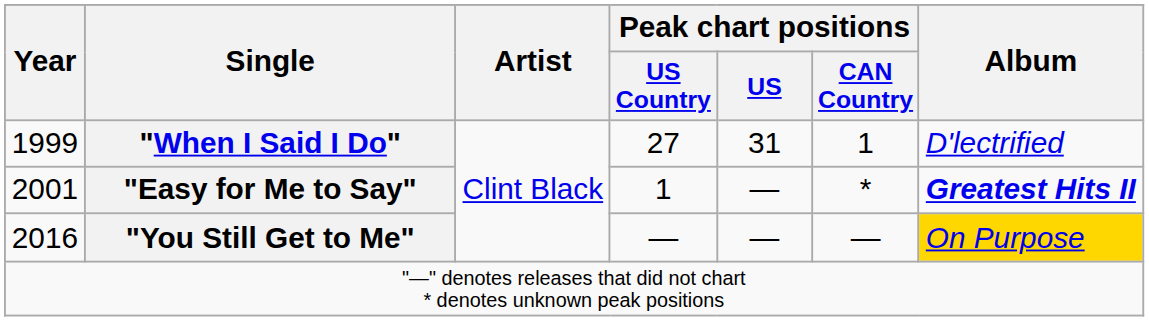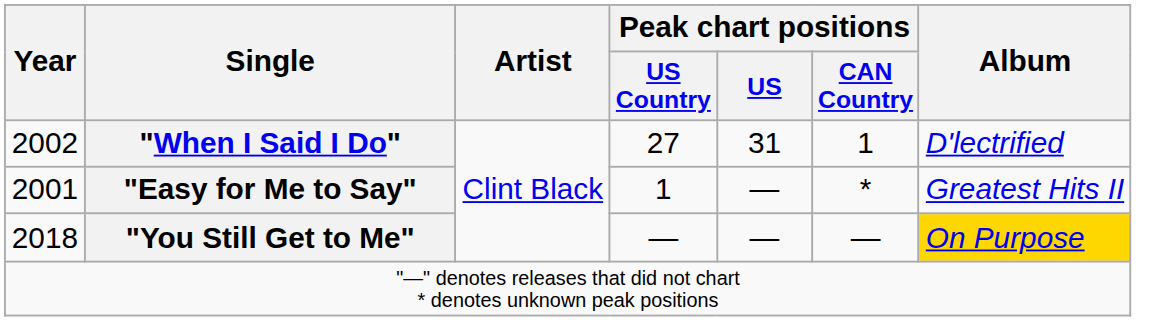"When I Said I Do" | Year: 1999 -> 2002
"Easy for Me to Say" | Album: bold -> normal
"You Still Get to Me" | Year: 2016 -> 2018
